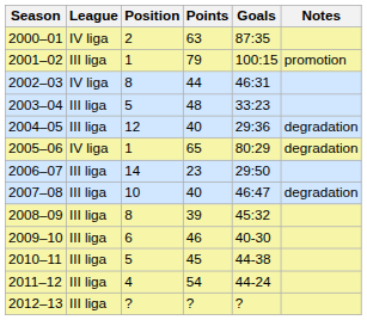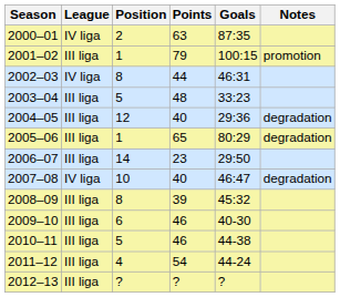2005–06 | League: IV liga -> III liga
2007–08 | League: III liga -> IV liga
2010–11 | Points: 45 -> 46
